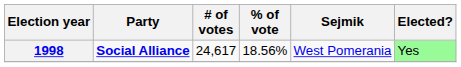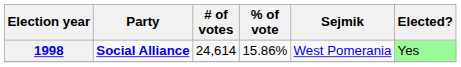1998 | # of votes: 24,617 -> 24,614
1998 | % of vote: 18.56% -> 15.86%
